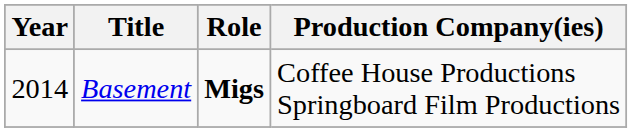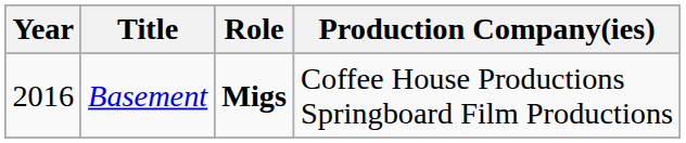Basement | Year: 2014 -> 2016
